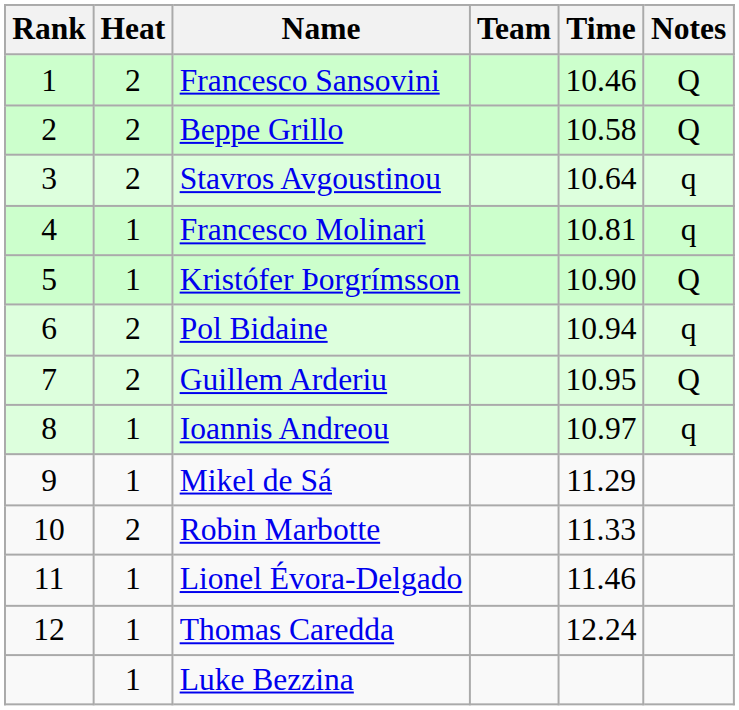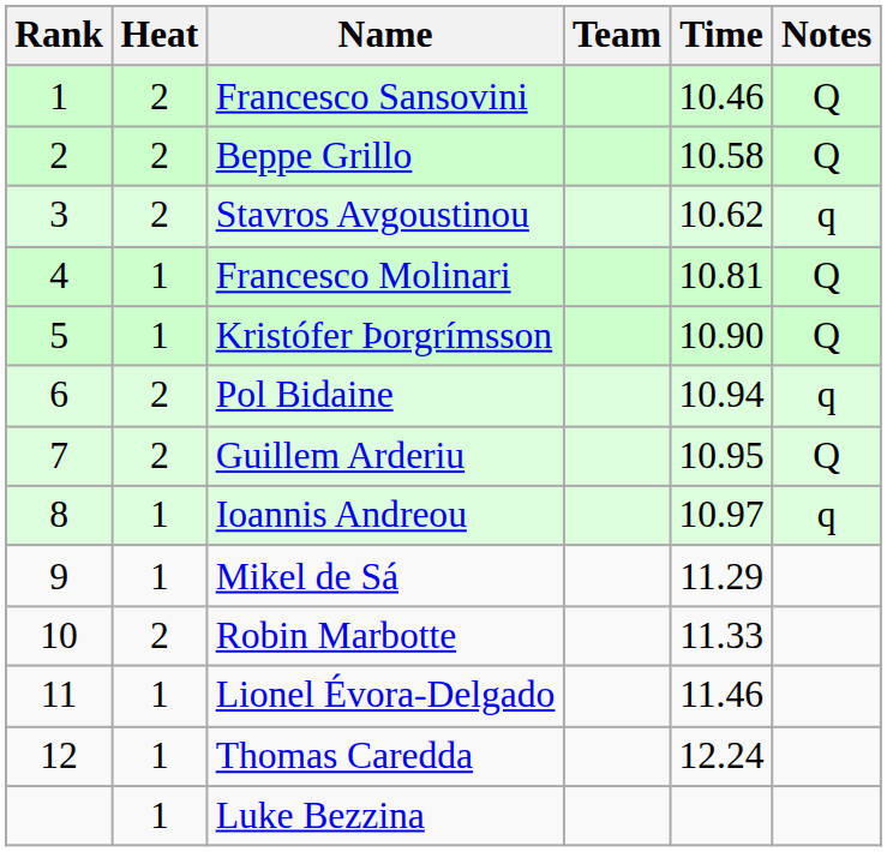Stavros Avgoustinou | Time: 10.64 -> 10.62
Francesco Molinari | Notes: q -> Q
